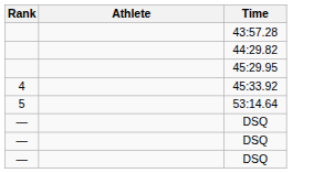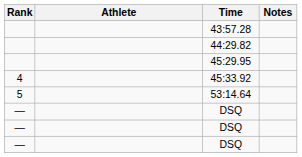+ column: Notes
